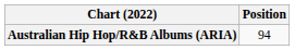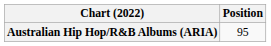Australian Hip Hop/R&B Albums (ARIA) | Position: 94 -> 95
